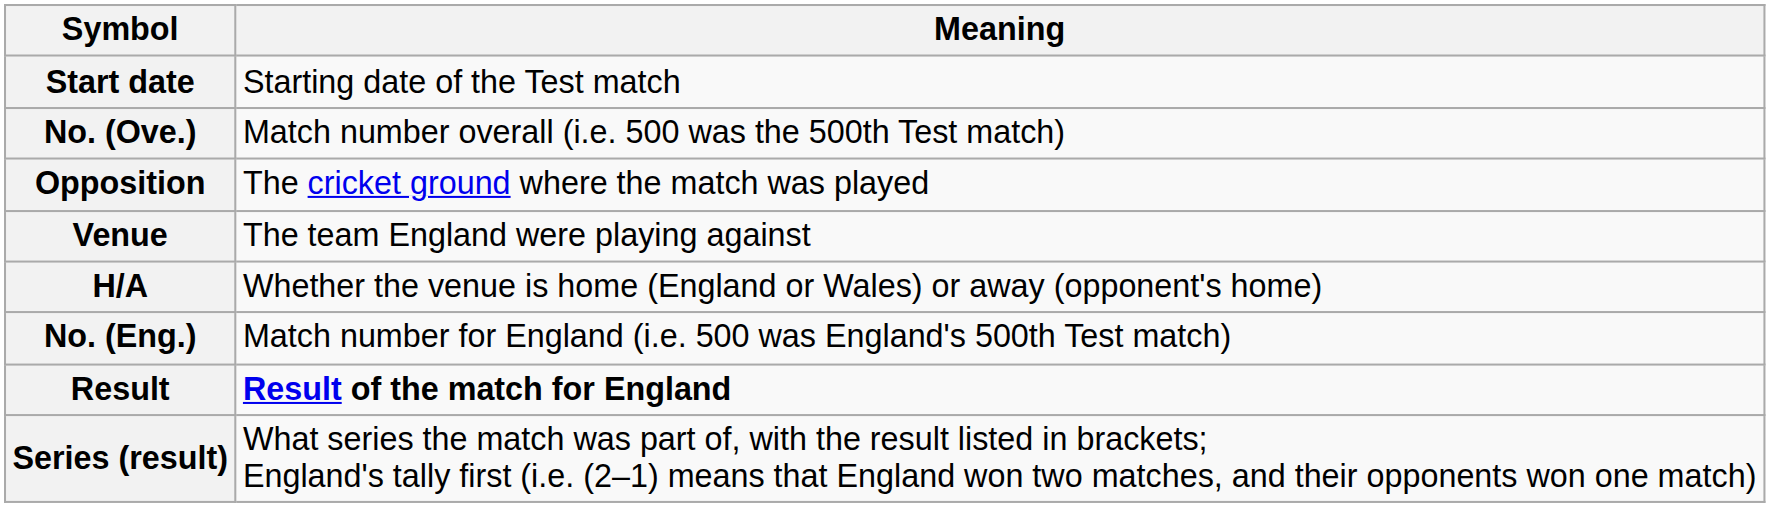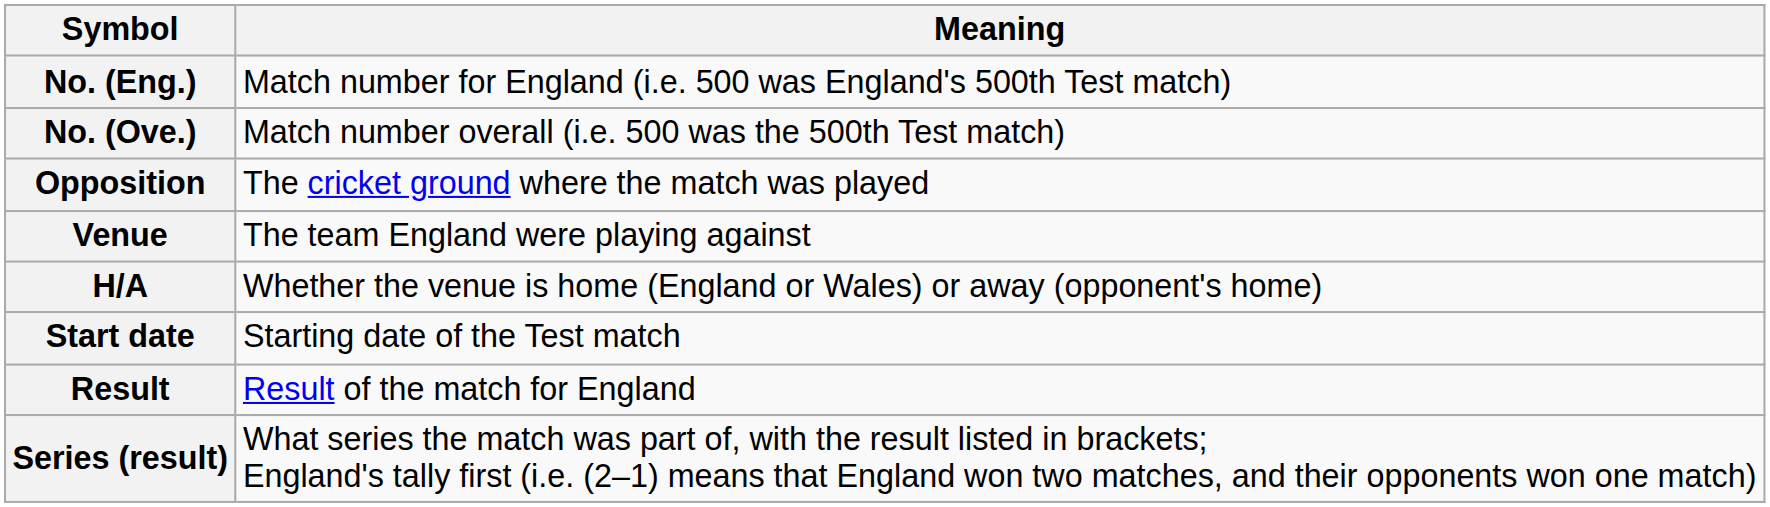rows swapped: No. (Eng.) <-> Start date
Result | Meaning: bold -> normal
